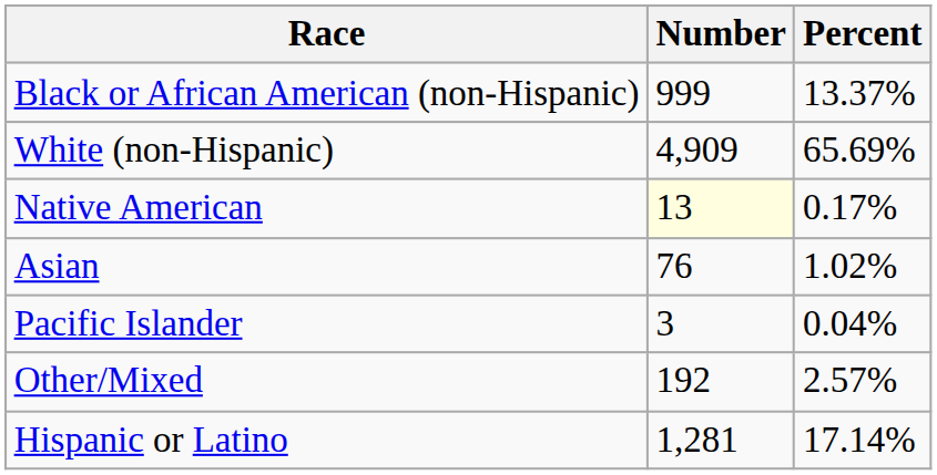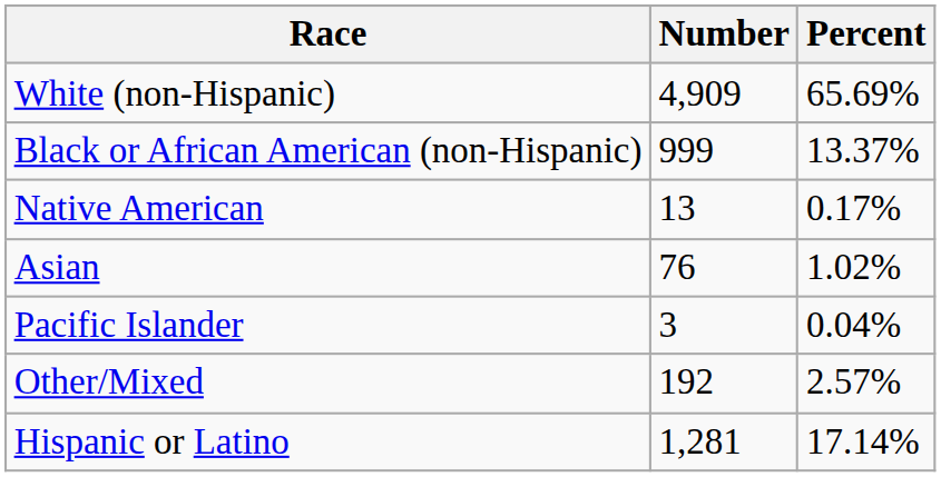rows swapped: White (non-Hispanic) <-> Black or African American (non-Hispanic)
Native American | Number: lightyellow background -> no background
